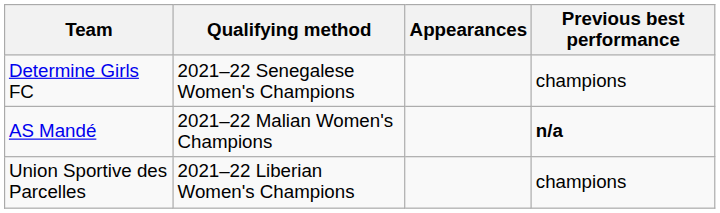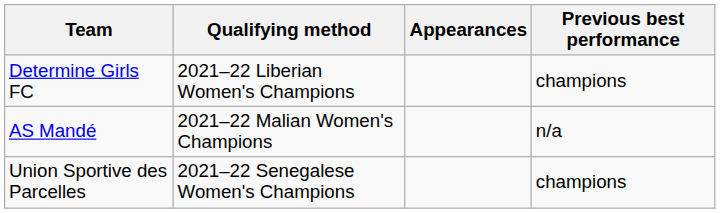Determine Girls FC | Qualifying method: 2021–22 Senegalese Women's Champions -> 2021–22 Liberian Women's Champions
AS Mandé | Previous best performance: bold -> normal
Union Sportive des Parcelles | Qualifying method: 2021–22 Liberian Women's Champions -> 2021–22 Senegalese Women's Champions
